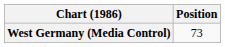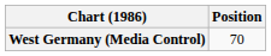West Germany (Media Control) | Position: 73 -> 70
